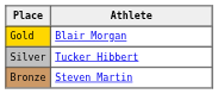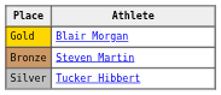rows swapped: Silver <-> Bronze
